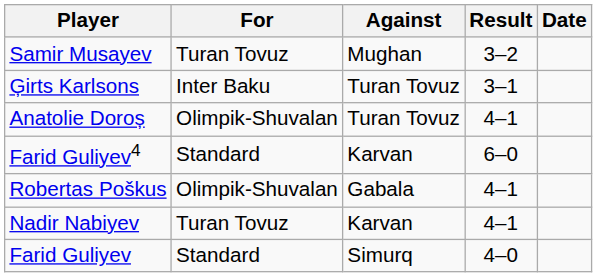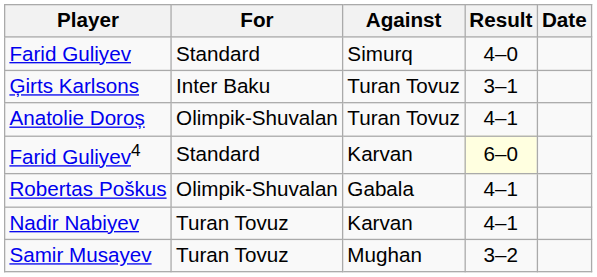rows swapped: Samir Musayev <-> Farid Guliyev
Farid Guliyev4 | Result: no background -> lightyellow background
